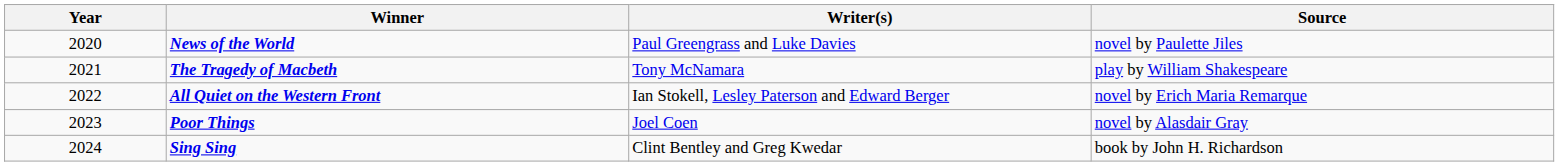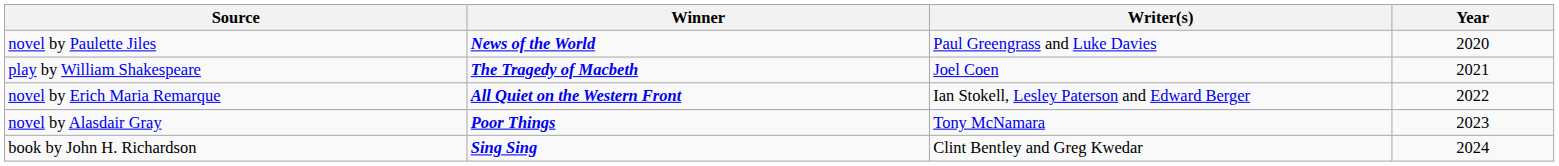columns swapped: Year <-> Source
The Tragedy of Macbeth | Writer(s): Tony McNamara -> Joel Coen
Poor Things | Writer(s): Joel Coen -> Tony McNamara
